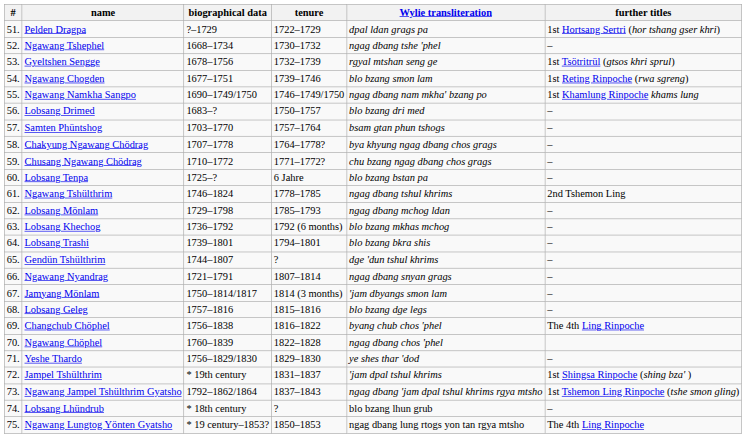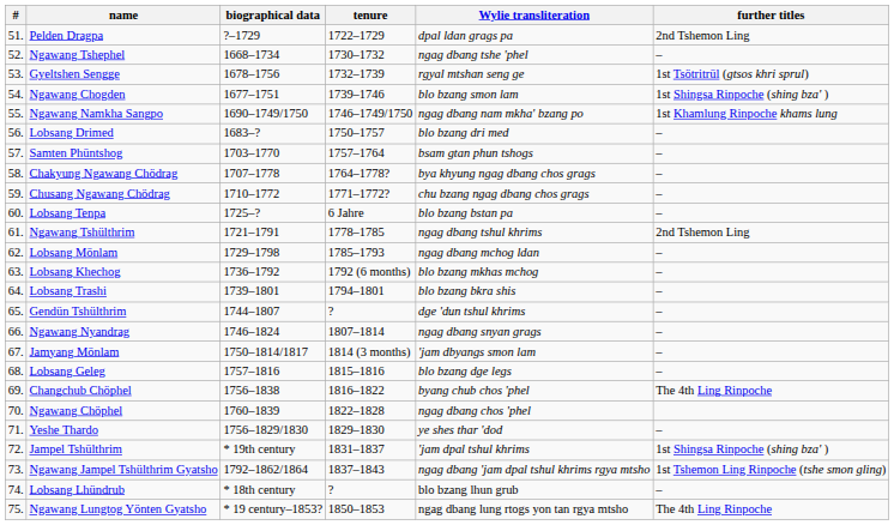Pelden Dragpa | further titles: 1st Hortsang Sertri (hor tshang gser khri) -> 2nd Tshemon Ling
Ngawang Chogden | further titles: 1st Reting Rinpoche (rwa sgreng) -> 1st Shingsa Rinpoche (shing bza' )
Ngawang Tshülthrim | biographical data: 1746–1824 -> 1721–1791
Ngawang Nyandrag | biographical data: 1721–1791 -> 1746–1824
